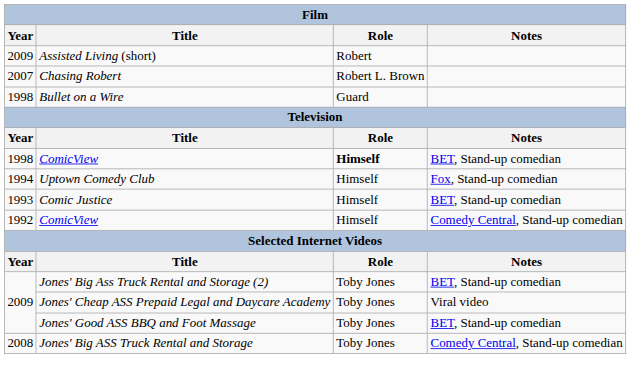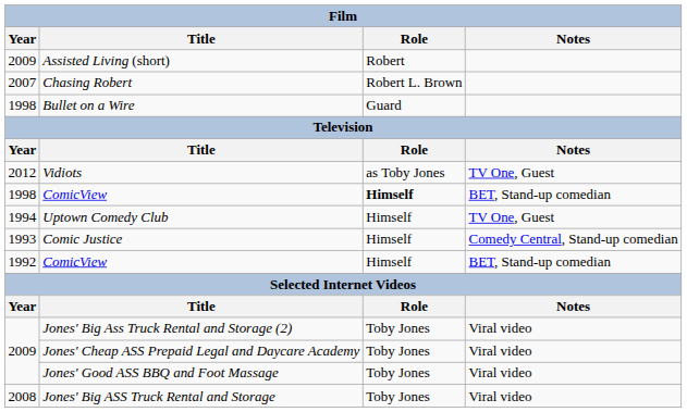+ row: 2012 | Vidiots | as Toby Jones | TV One, Guest
Uptown Comedy Club | Notes: Fox, Stand-up comedian -> TV One, Guest
Comic Justice | Notes: BET, Stand-up comedian -> Comedy Central, Stand-up comedian
1992 / ComicView | Notes: Comedy Central, Stand-up comedian -> BET, Stand-up comedian
Jones' Big Ass Truck Rental and Storage (2) | Notes: BET, Stand-up comedian -> Viral video
Jones' Good ASS BBQ and Foot Massage | Notes: BET, Stand-up comedian -> Viral video
Jones' Big ASS Truck Rental and Storage | Notes: Comedy Central, Stand-up comedian -> Viral video
